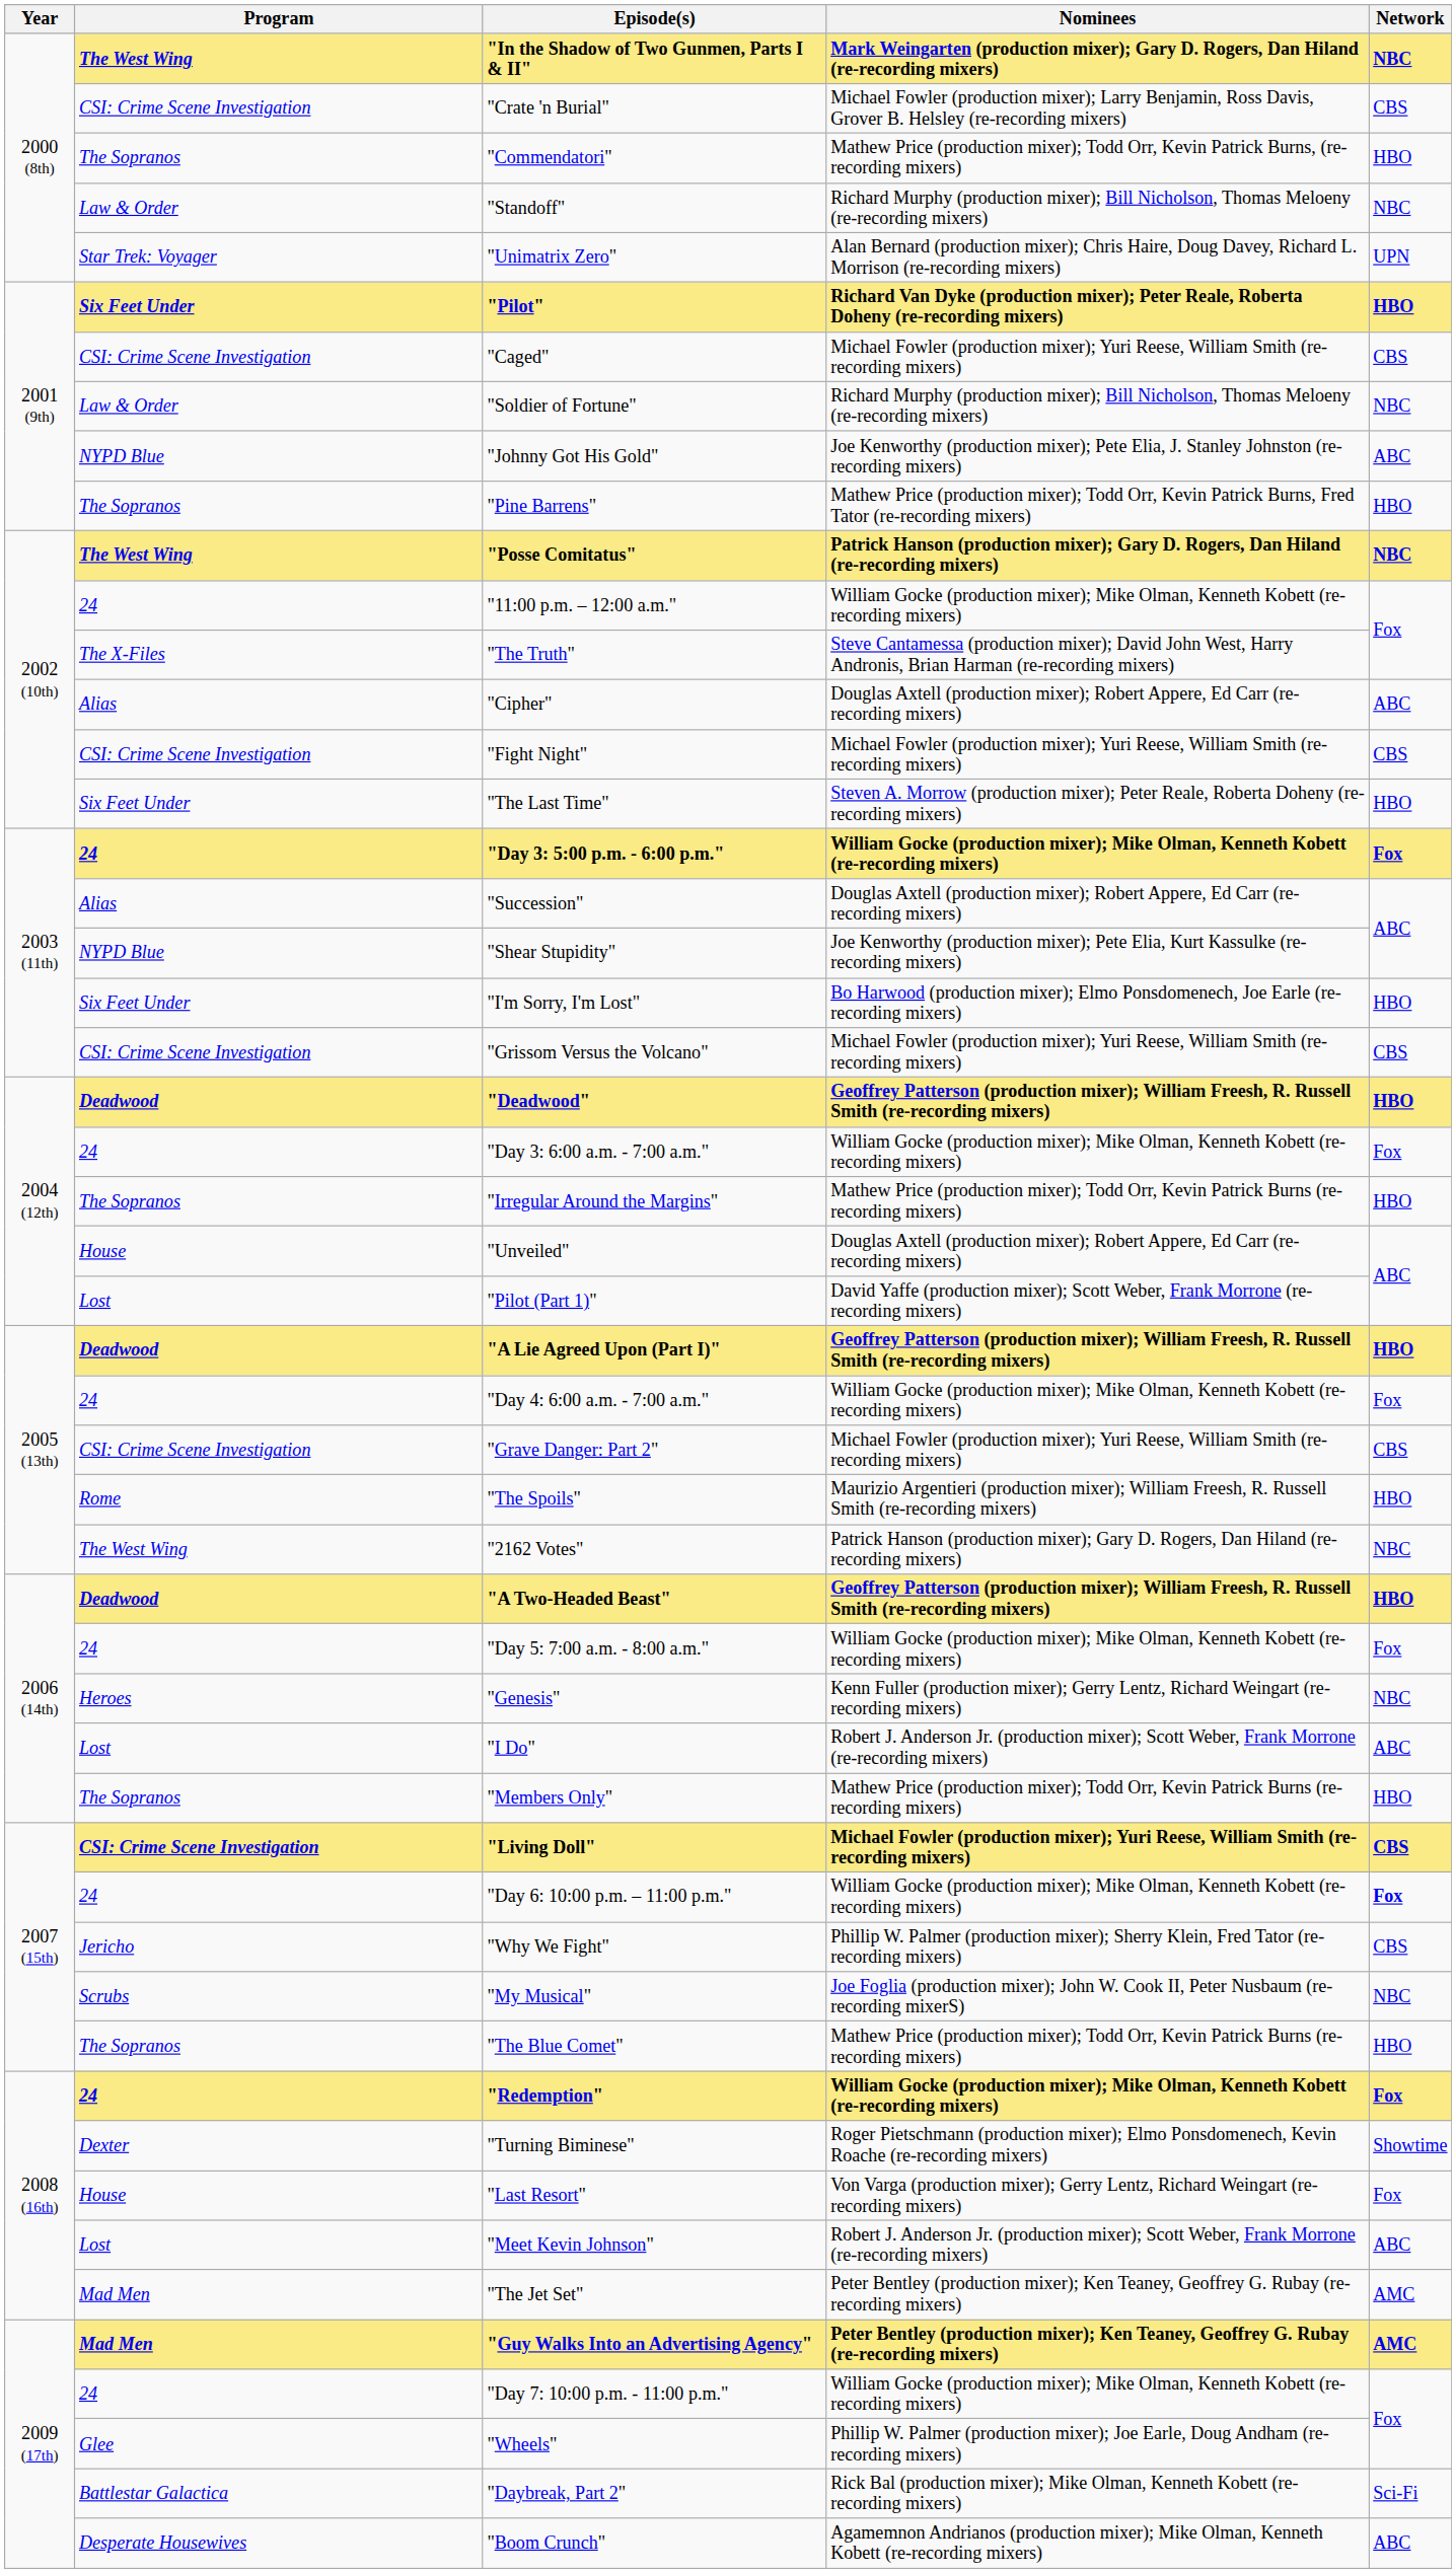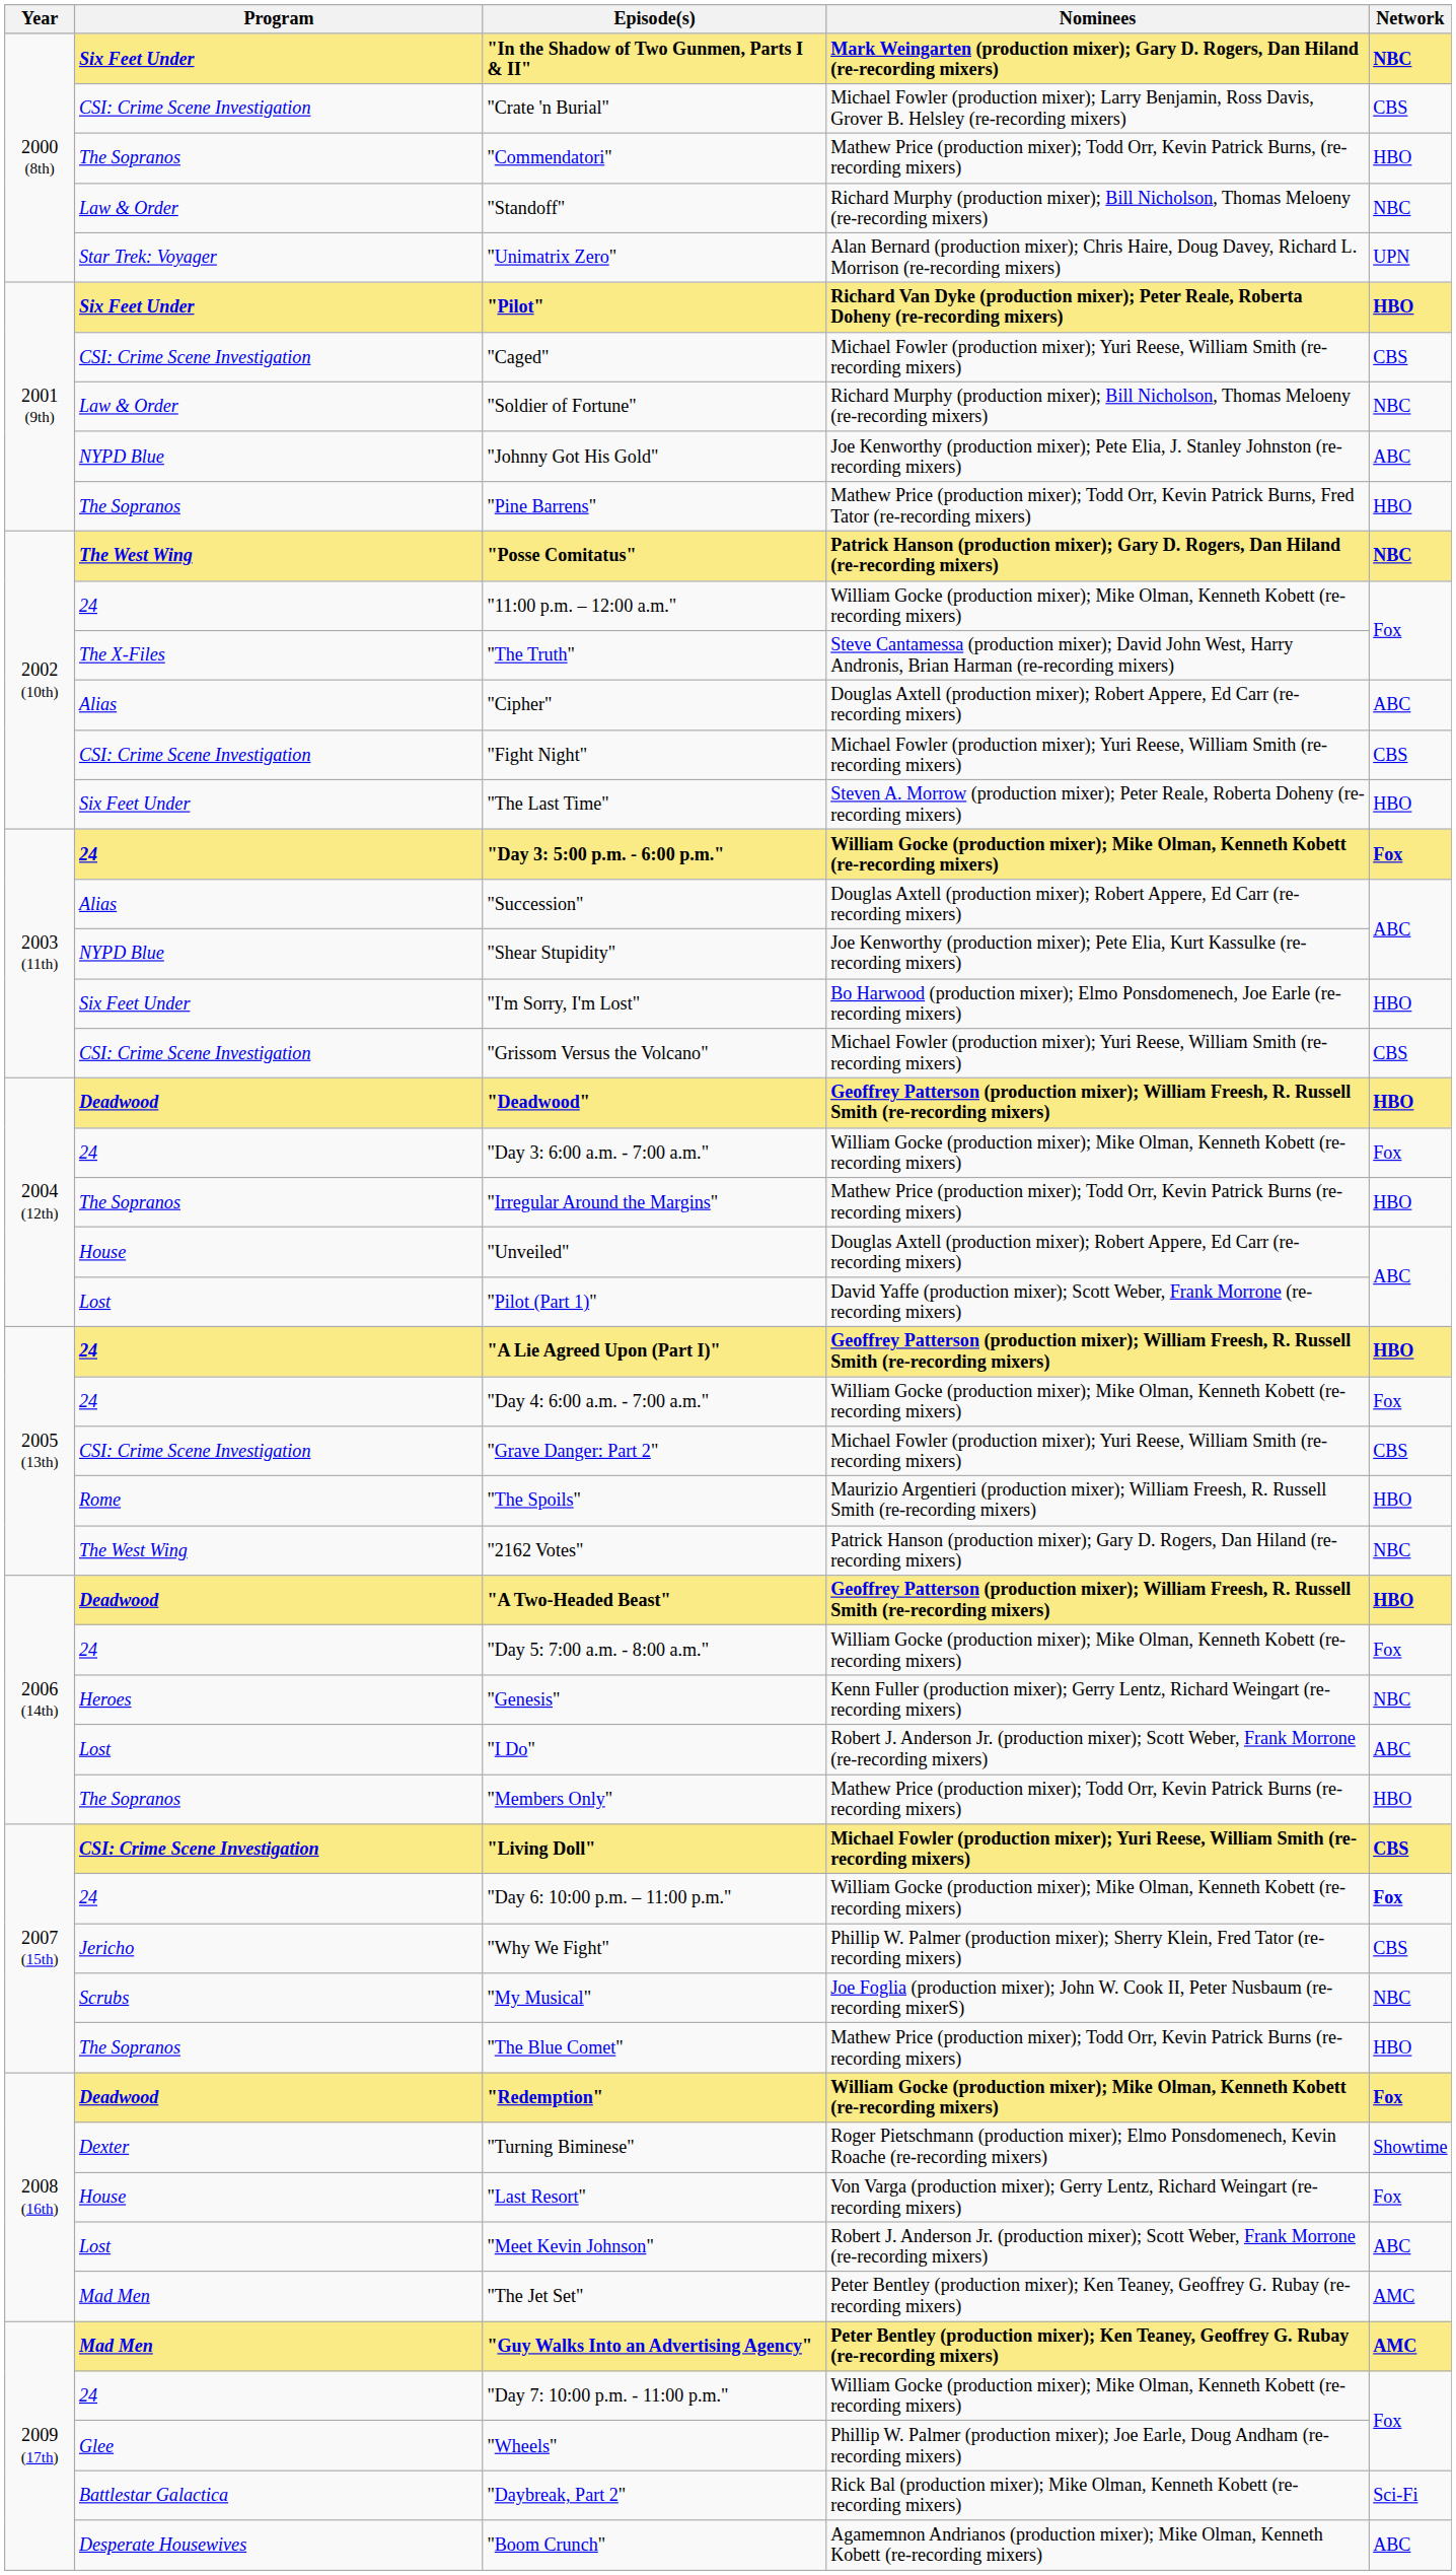"In the Shadow of Two Gunmen, Parts I & II" | Program: The West Wing -> Six Feet Under
"A Lie Agreed Upon (Part I)" | Program: Deadwood -> 24
"Redemption" | Program: 24 -> Deadwood
